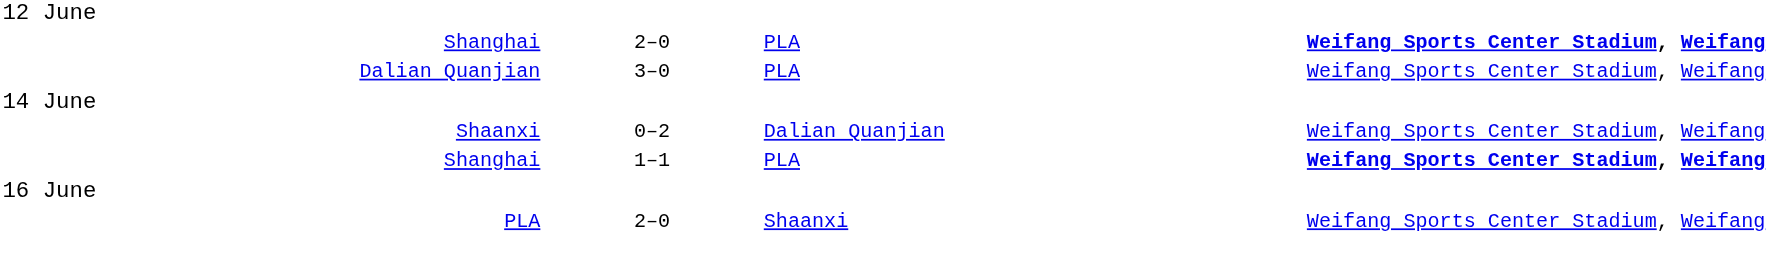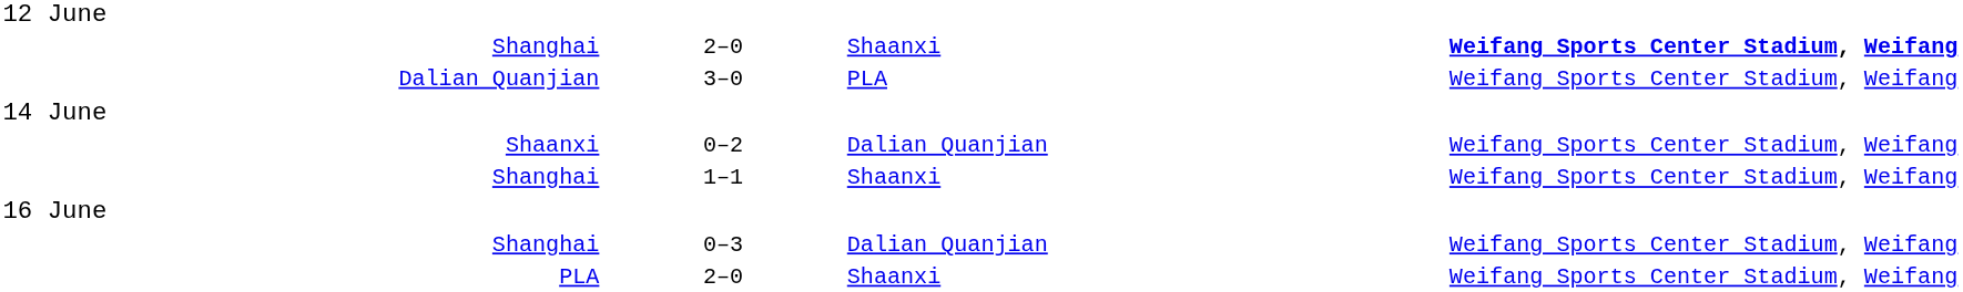Shanghai / 2–0 | column 3: PLA -> Shaanxi
Shanghai / 1–1 | column 3: PLA -> Shaanxi
Shanghai / 1–1 | column 4: bold -> normal
+ row: Shanghai | 0–3 | Dalian Quanjian | Weifang Sports Center Stadium, Weifang
